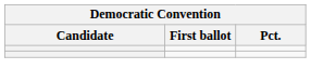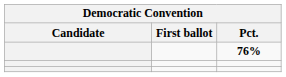+ row: 76%
